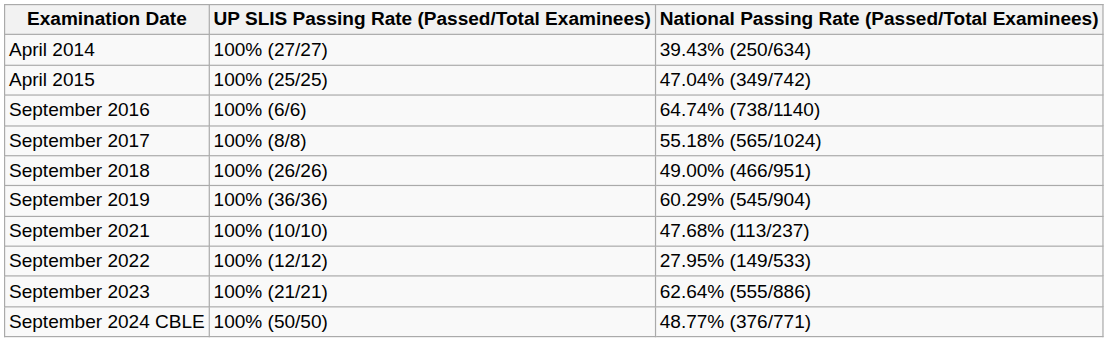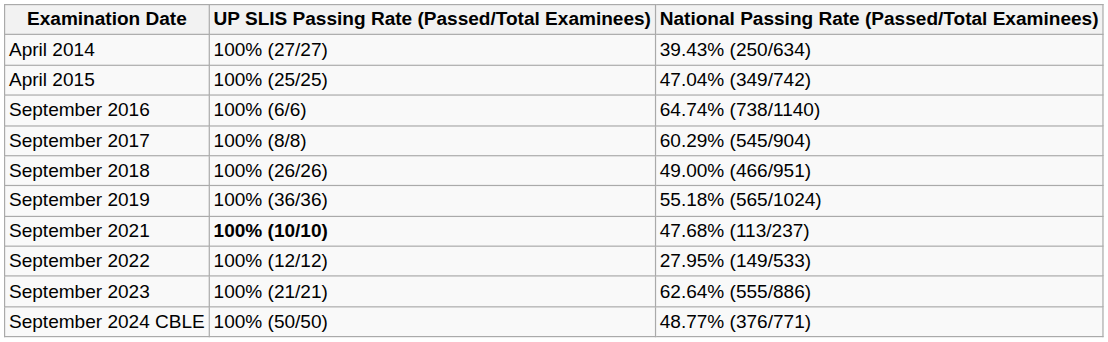September 2017 | National Passing Rate (Passed/Total Examinees): 55.18% (565/1024) -> 60.29% (545/904)
September 2019 | National Passing Rate (Passed/Total Examinees): 60.29% (545/904) -> 55.18% (565/1024)
September 2021 | UP SLIS Passing Rate (Passed/Total Examinees): normal -> bold
